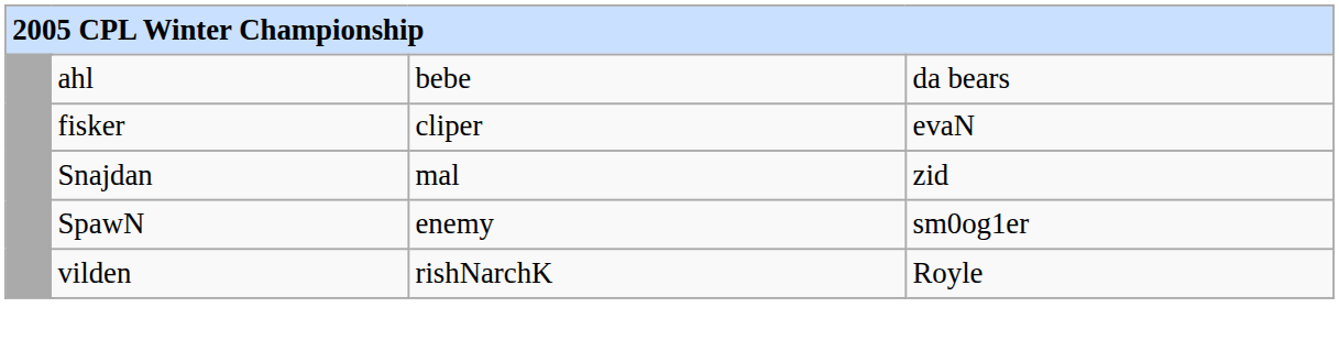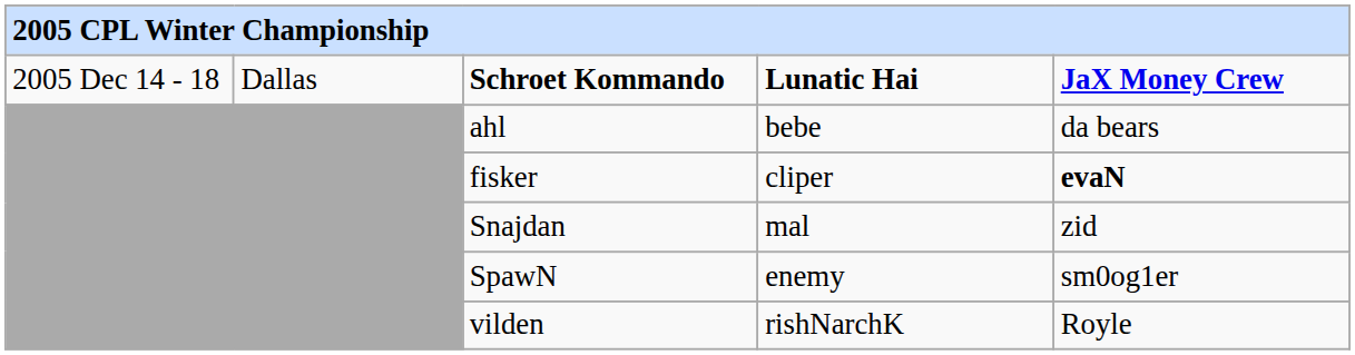+ row: 2005 Dec 14 - 18 | Dallas | Schroet Kommando | Lunatic Hai | JaX Money Crew
fisker | column 5: normal -> bold
